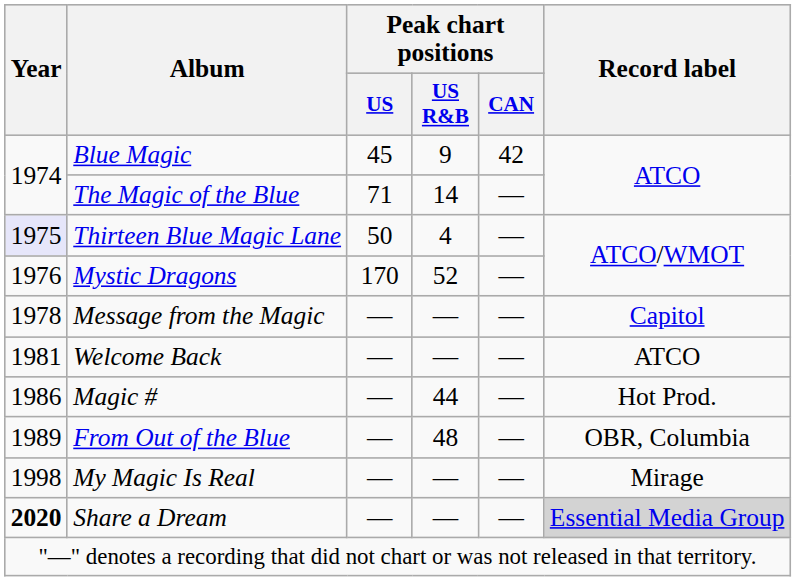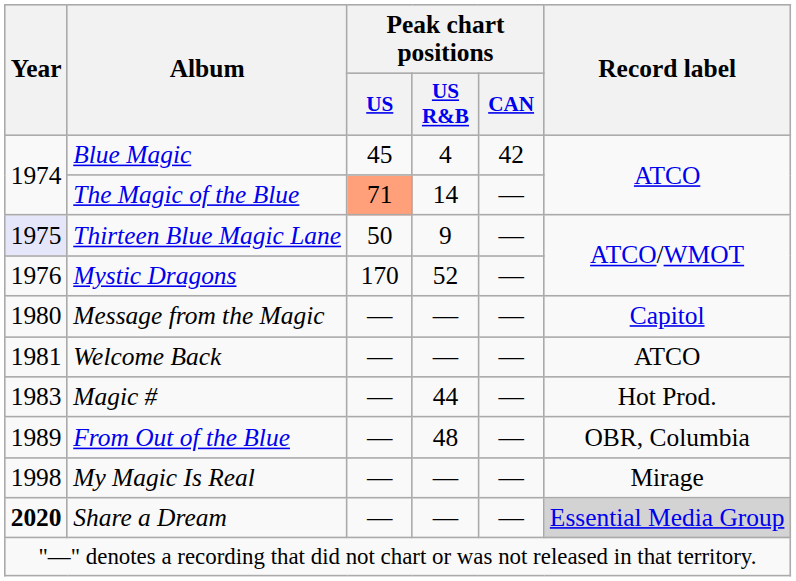Blue Magic | Peak chart positions / US R&B: 9 -> 4
The Magic of the Blue | Peak chart positions / US: no background -> lightsalmon background
Thirteen Blue Magic Lane | Peak chart positions / US R&B: 4 -> 9
Message from the Magic | Year: 1978 -> 1980
Magic # | Year: 1986 -> 1983
